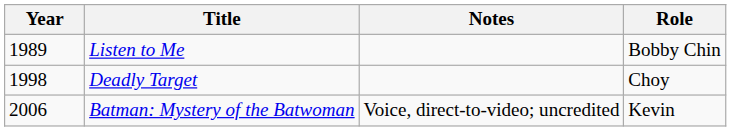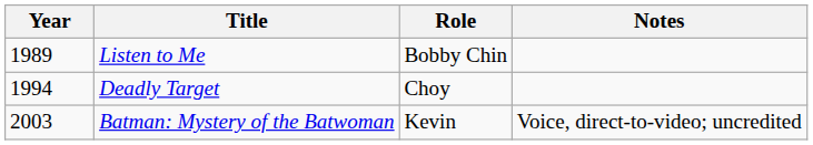columns swapped: Role <-> Notes
Deadly Target | Year: 1998 -> 1994
Batman: Mystery of the Batwoman | Year: 2006 -> 2003
